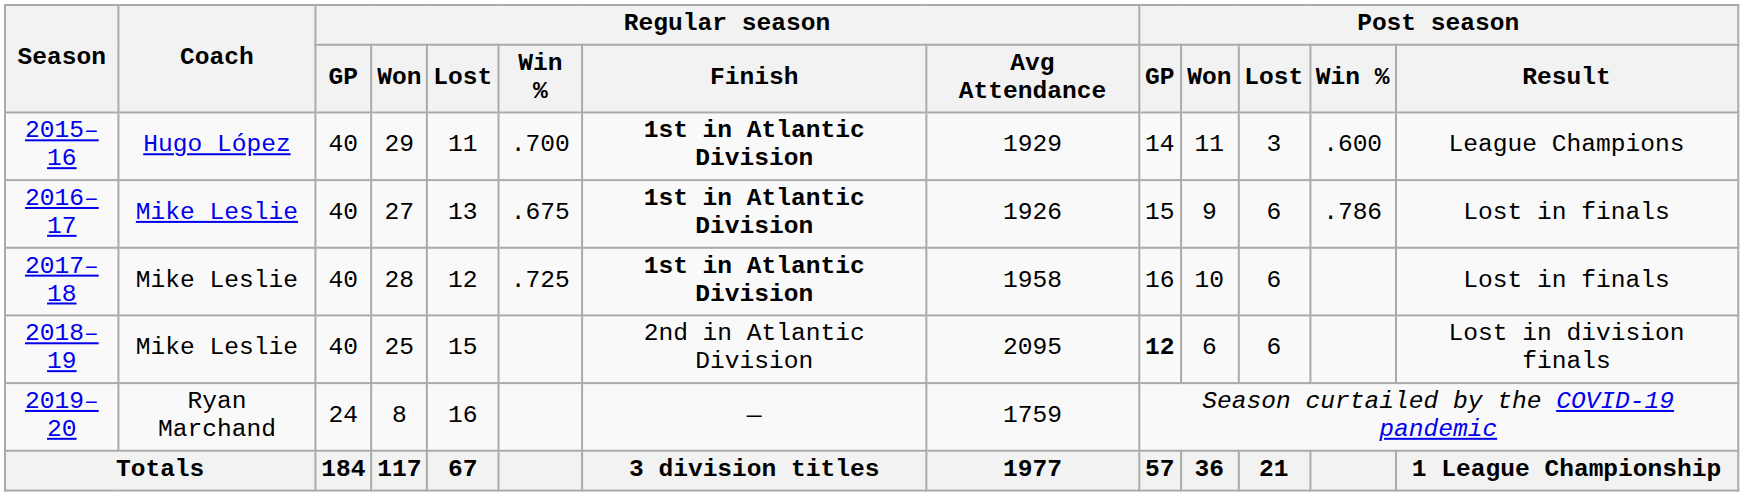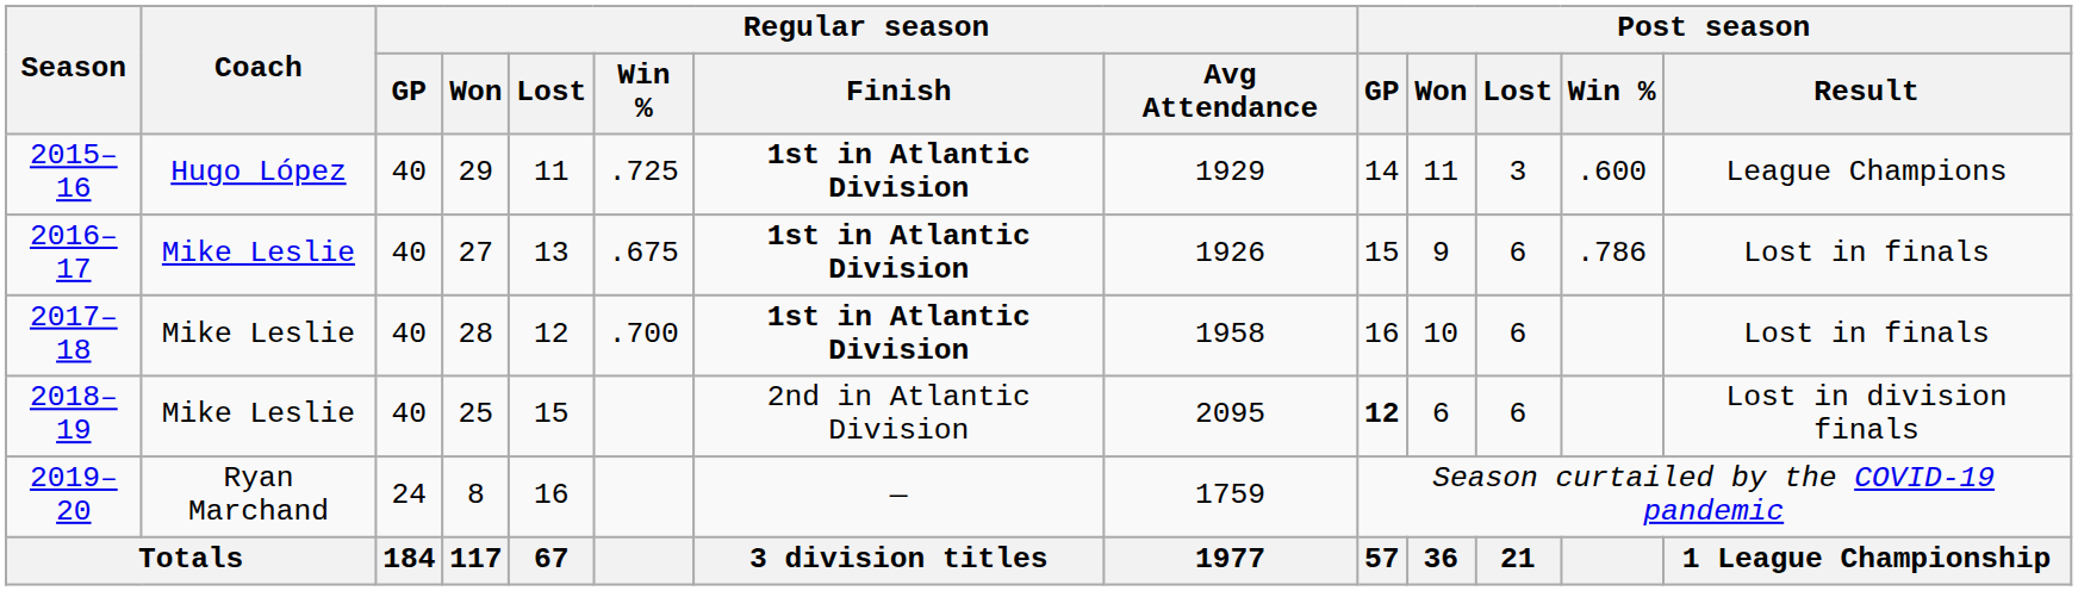2015–16 | Regular season / Win %: .700 -> .725
2017–18 | Regular season / Win %: .725 -> .700
